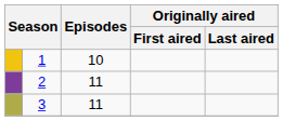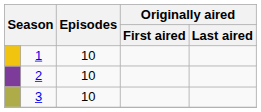2 | Episodes: 11 -> 10
3 | Episodes: 11 -> 10
